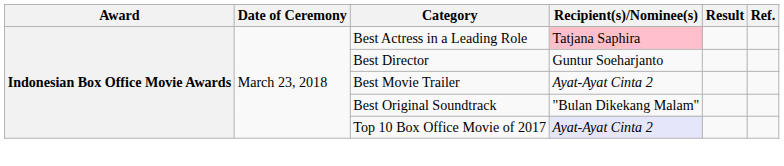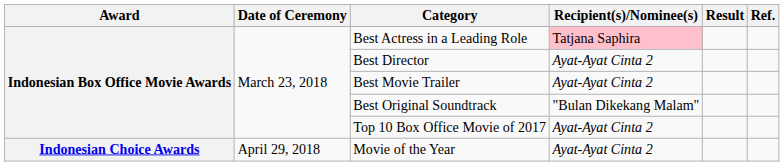Best Director | Recipient(s)/Nominee(s): Guntur Soeharjanto -> Ayat-Ayat Cinta 2
Top 10 Box Office Movie of 2017 | Recipient(s)/Nominee(s): lavender background -> no background
+ row: Indonesian Choice Awards | April 29, 2018 | Movie of the Year | Ayat-Ayat Cinta 2
